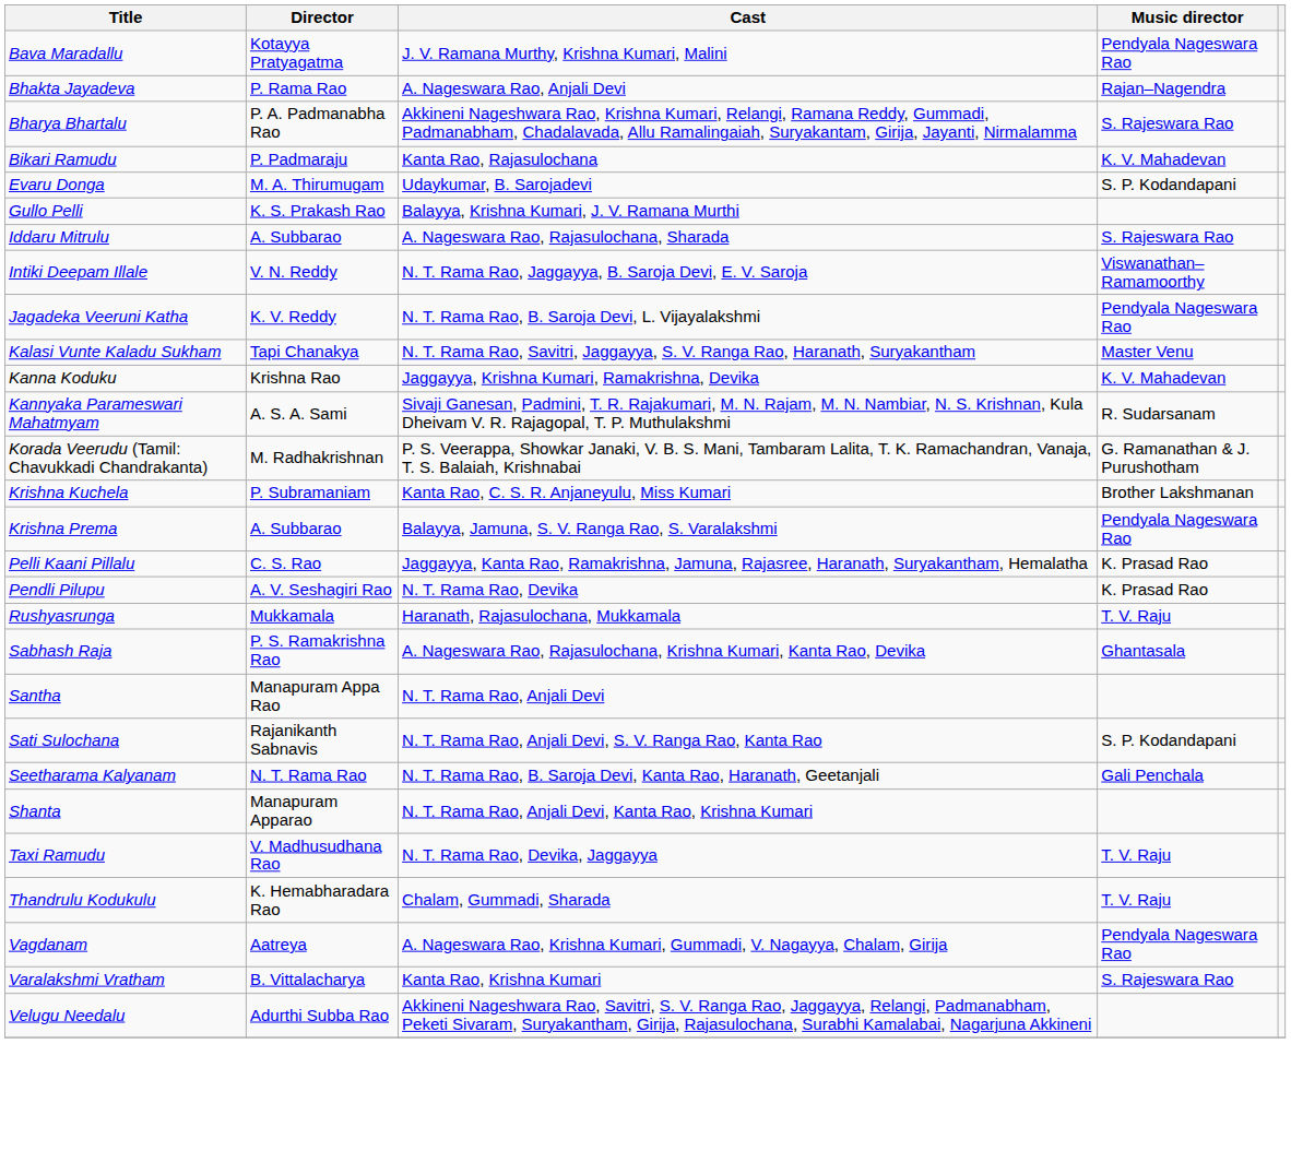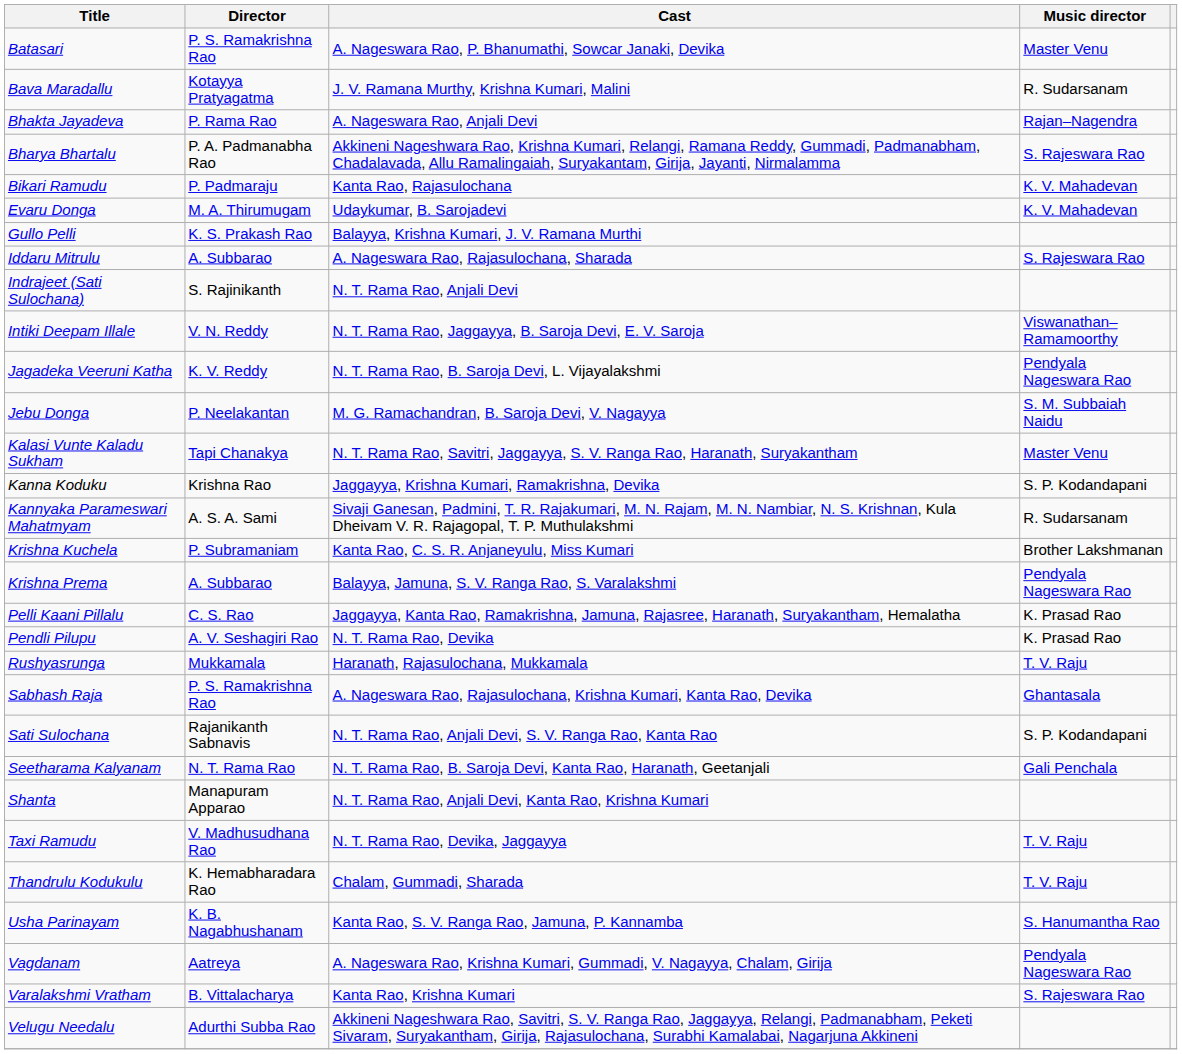+ row: Batasari | P. S. Ramakrishna Rao | A. Nageswara Rao, P. Bhanumathi, Sowcar Janaki, Devika | Master Venu
Bava Maradallu | Music director: Pendyala Nageswara Rao -> R. Sudarsanam
Evaru Donga | Music director: S. P. Kodandapani -> K. V. Mahadevan
+ row: Indrajeet (Sati Sulochana) | S. Rajinikanth | N. T. Rama Rao, Anjali Devi
+ row: Jebu Donga | P. Neelakantan | M. G. Ramachandran, B. Saroja Devi, V. Nagayya | S. M. Subbaiah Naidu
Kanna Koduku | Music director: K. V. Mahadevan -> S. P. Kodandapani
- row: Korada Veerudu (Tamil: Chavukkadi Chandrakanta) | M. Radhakrishnan | P. S. Veerappa, Showkar Janaki, V. B. S. Mani, Tambaram Lalita, T. K. Ramachandran, Vanaja, T. S. Balaiah, Krishnabai | G. Ramanathan & J. Purushotham
- row: Santha | Manapuram Appa Rao | N. T. Rama Rao, Anjali Devi
+ row: Usha Parinayam | K. B. Nagabhushanam | Kanta Rao, S. V. Ranga Rao, Jamuna, P. Kannamba | S. Hanumantha Rao
